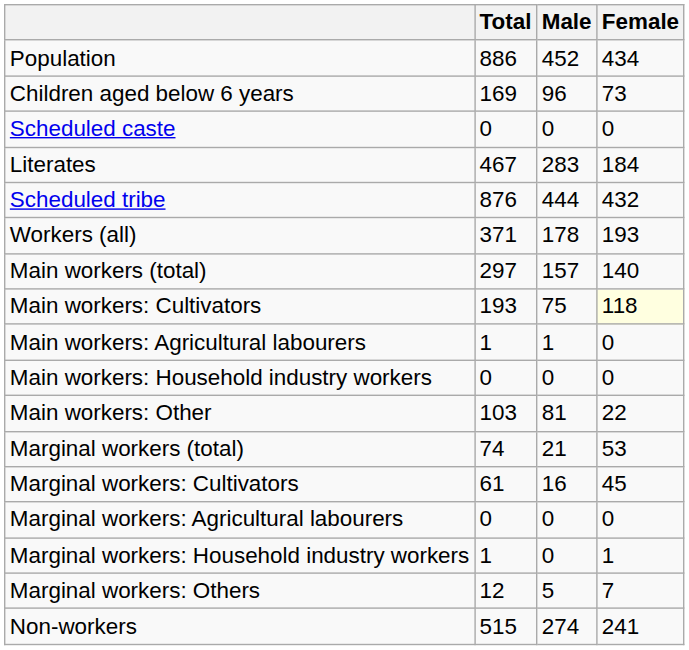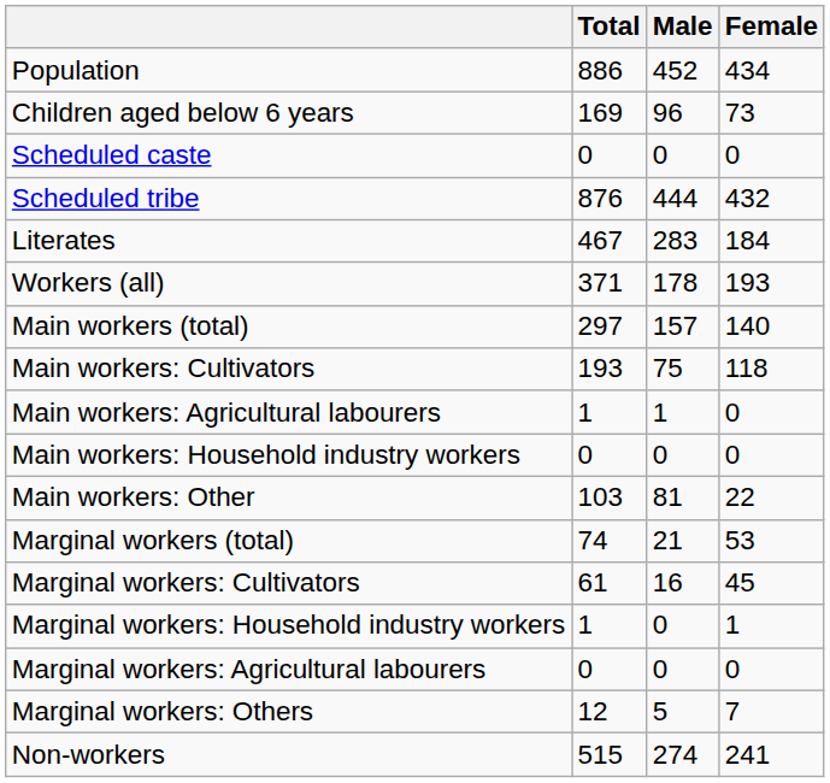rows swapped: Scheduled tribe <-> Literates
Main workers: Cultivators | Female: lightyellow background -> no background
rows swapped: Marginal workers: Agricultural labourers <-> Marginal workers: Household industry workers
